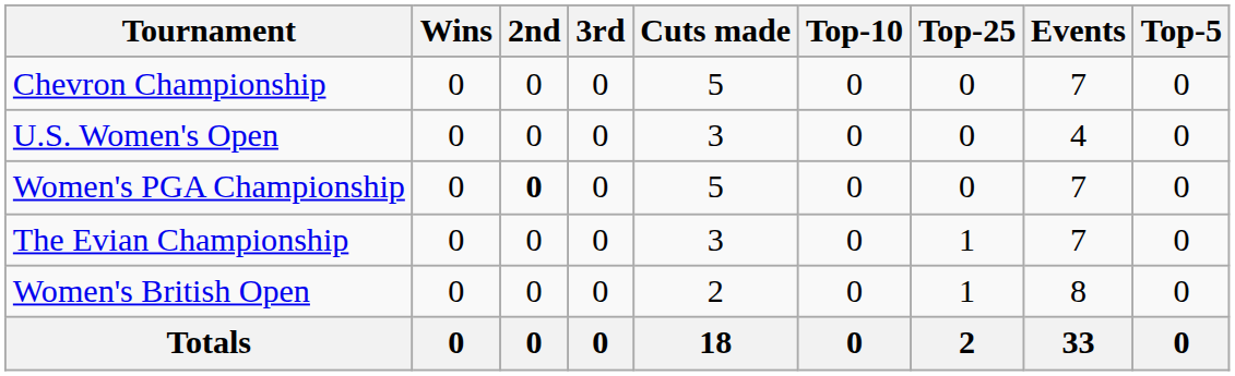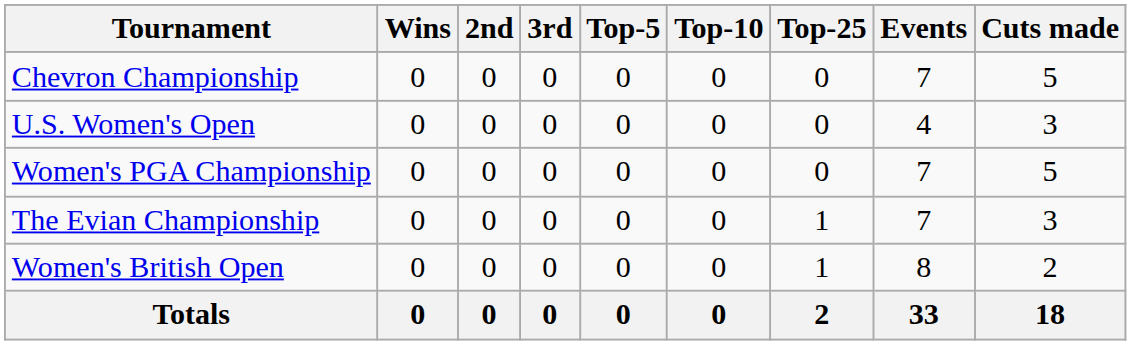columns swapped: Top-5 <-> Cuts made
Women's PGA Championship | 2nd: bold -> normal
